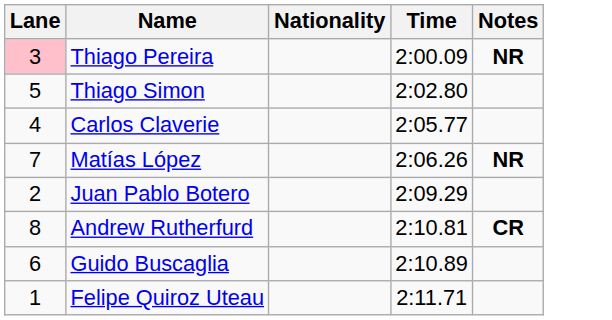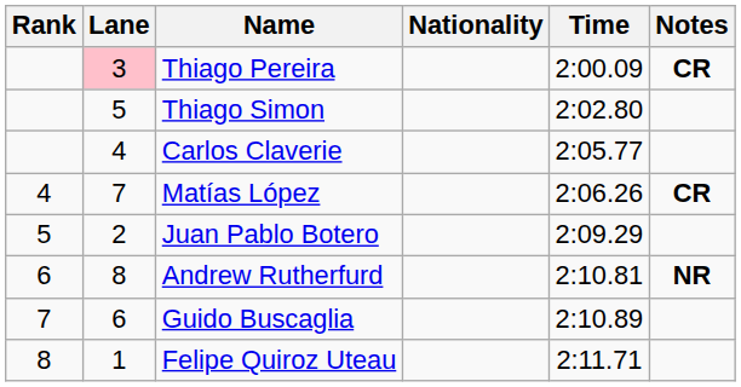+ column: Rank | 4 | 5 | 6 | 7 | 8
Thiago Pereira | Notes: NR -> CR
Matías López | Notes: NR -> CR
Andrew Rutherfurd | Notes: CR -> NR
